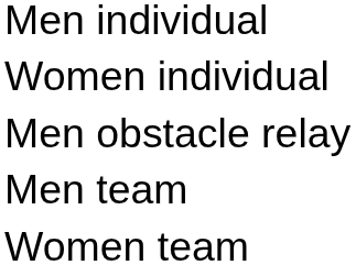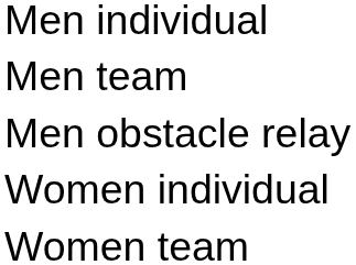rows swapped: Men team <-> Women individual
